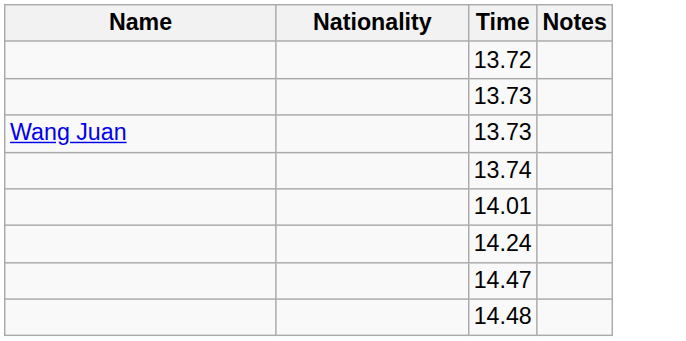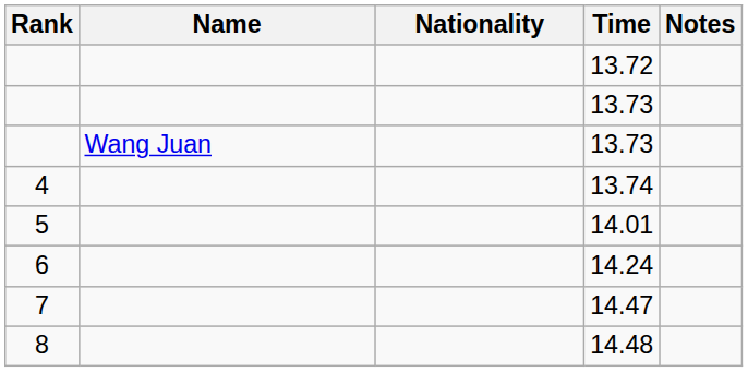+ column: Rank | 4 | 5 | 6 | 7 | 8
